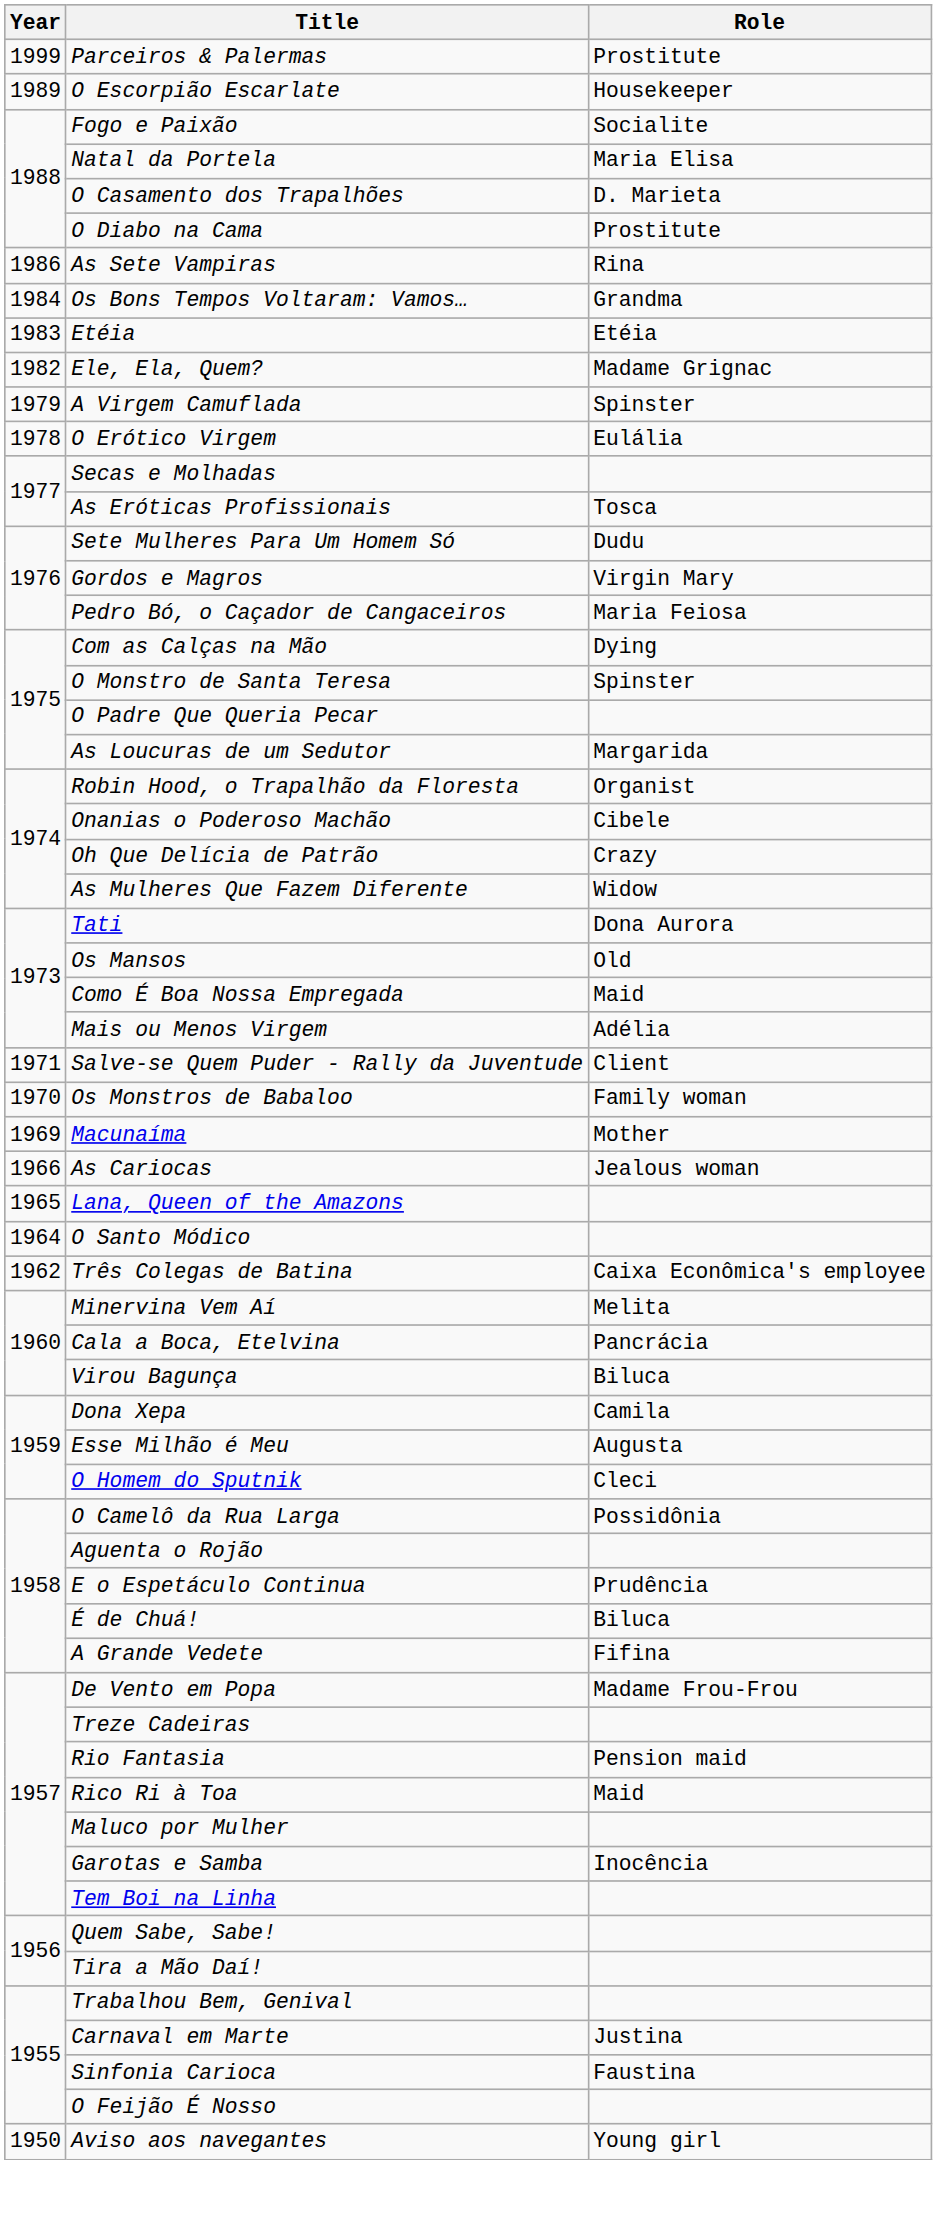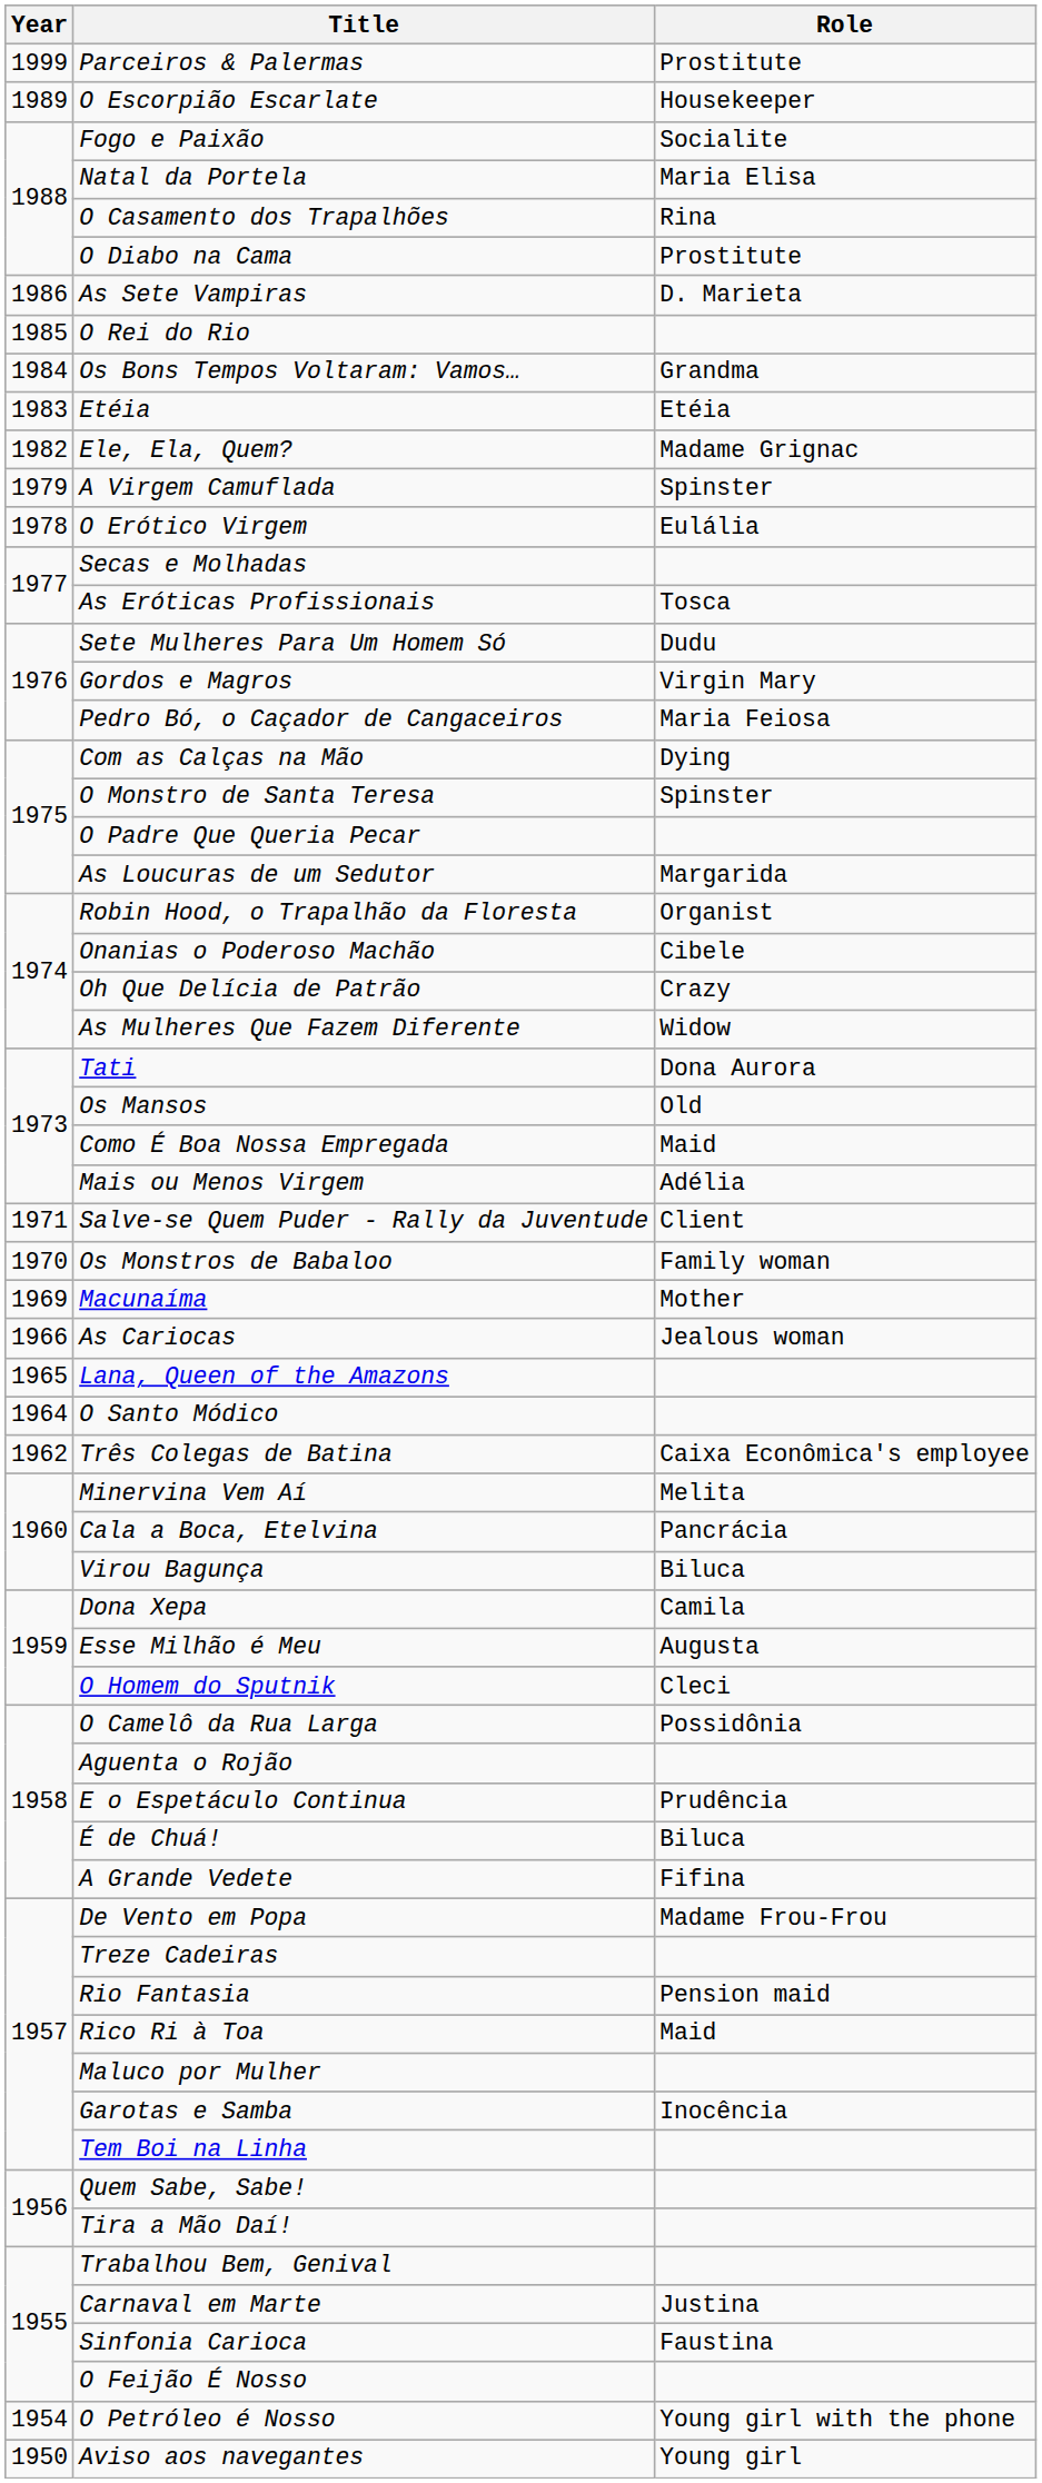O Casamento dos Trapalhões | Role: D. Marieta -> Rina
As Sete Vampiras | Role: Rina -> D. Marieta
+ row: 1985 | O Rei do Rio
+ row: 1954 | O Petróleo é Nosso | Young girl with the phone
